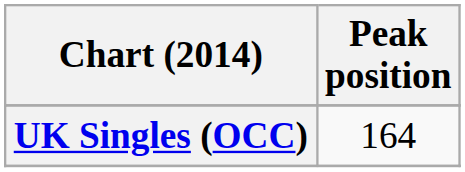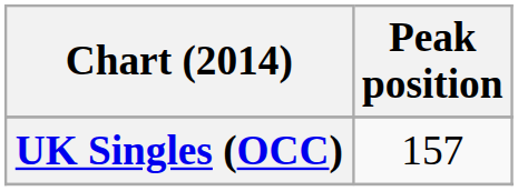UK Singles (OCC) | Peak position: 164 -> 157
